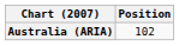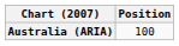Australia (ARIA) | Position: 102 -> 100
